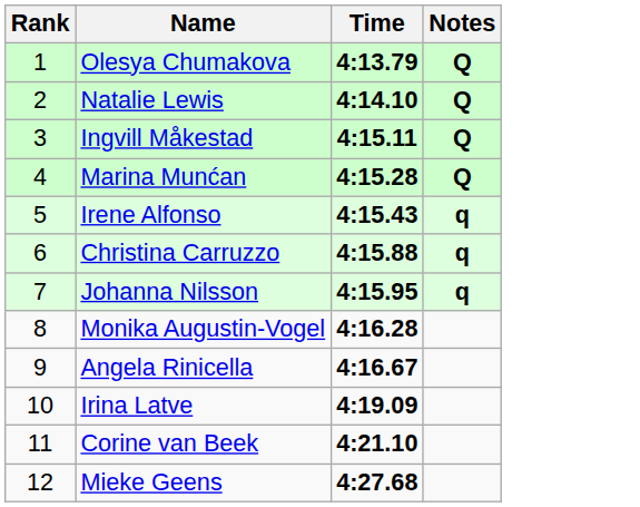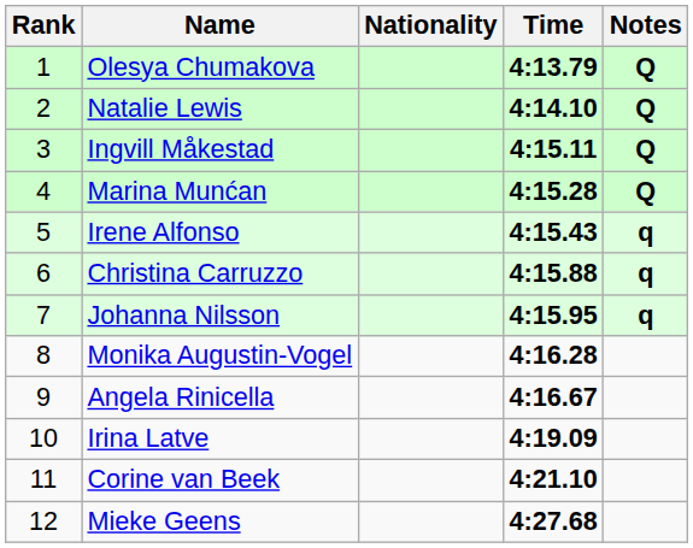+ column: Nationality
